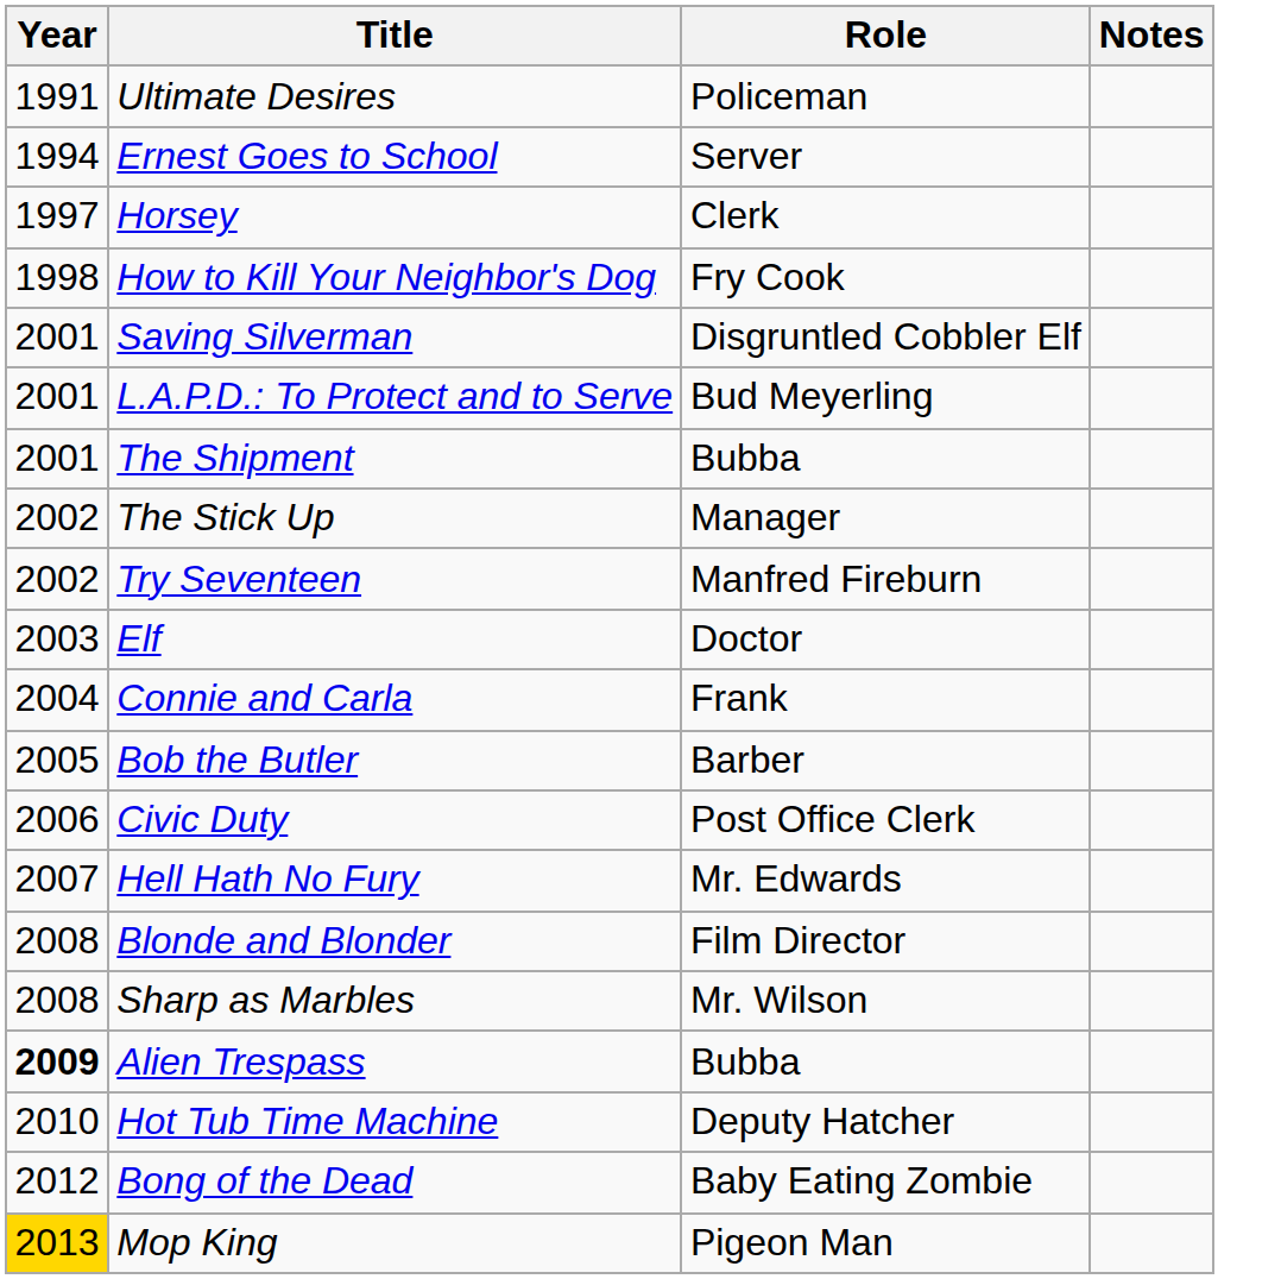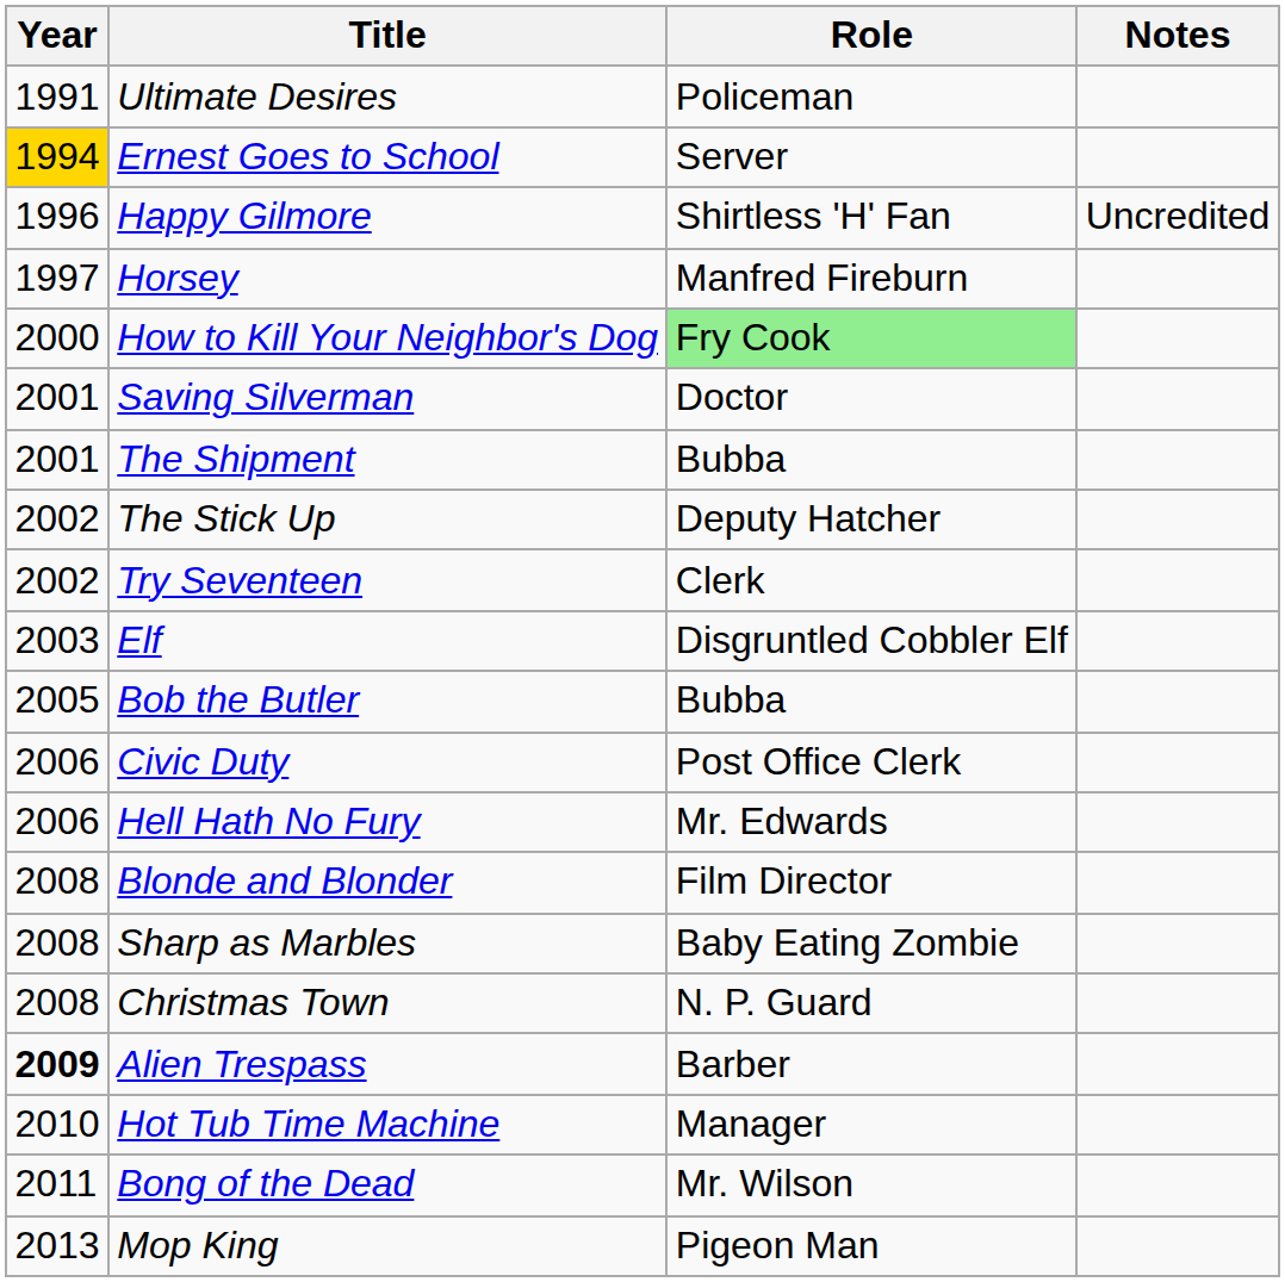Ernest Goes to School | Year: no background -> gold background
+ row: 1996 | Happy Gilmore | Shirtless 'H' Fan | Uncredited
Horsey | Role: Clerk -> Manfred Fireburn
How to Kill Your Neighbor's Dog | Year: 1998 -> 2000
How to Kill Your Neighbor's Dog | Role: no background -> lightgreen background
Saving Silverman | Role: Disgruntled Cobbler Elf -> Doctor
- row: 2001 | L.A.P.D.: To Protect and to Serve | Bud Meyerling
The Stick Up | Role: Manager -> Deputy Hatcher
Try Seventeen | Role: Manfred Fireburn -> Clerk
Elf | Role: Doctor -> Disgruntled Cobbler Elf
- row: 2004 | Connie and Carla | Frank
Bob the Butler | Role: Barber -> Bubba
Hell Hath No Fury | Year: 2007 -> 2006
Sharp as Marbles | Role: Mr. Wilson -> Baby Eating Zombie
+ row: 2008 | Christmas Town | N. P. Guard
Alien Trespass | Role: Bubba -> Barber
Hot Tub Time Machine | Role: Deputy Hatcher -> Manager
Bong of the Dead | Year: 2012 -> 2011
Bong of the Dead | Role: Baby Eating Zombie -> Mr. Wilson
Mop King | Year: gold background -> no background
